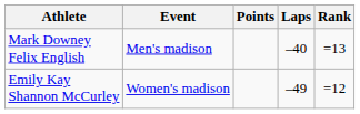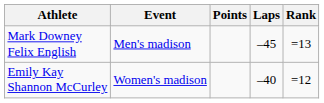Mark Downey Felix English | Laps: –40 -> –45
Emily Kay Shannon McCurley | Laps: –49 -> –40
